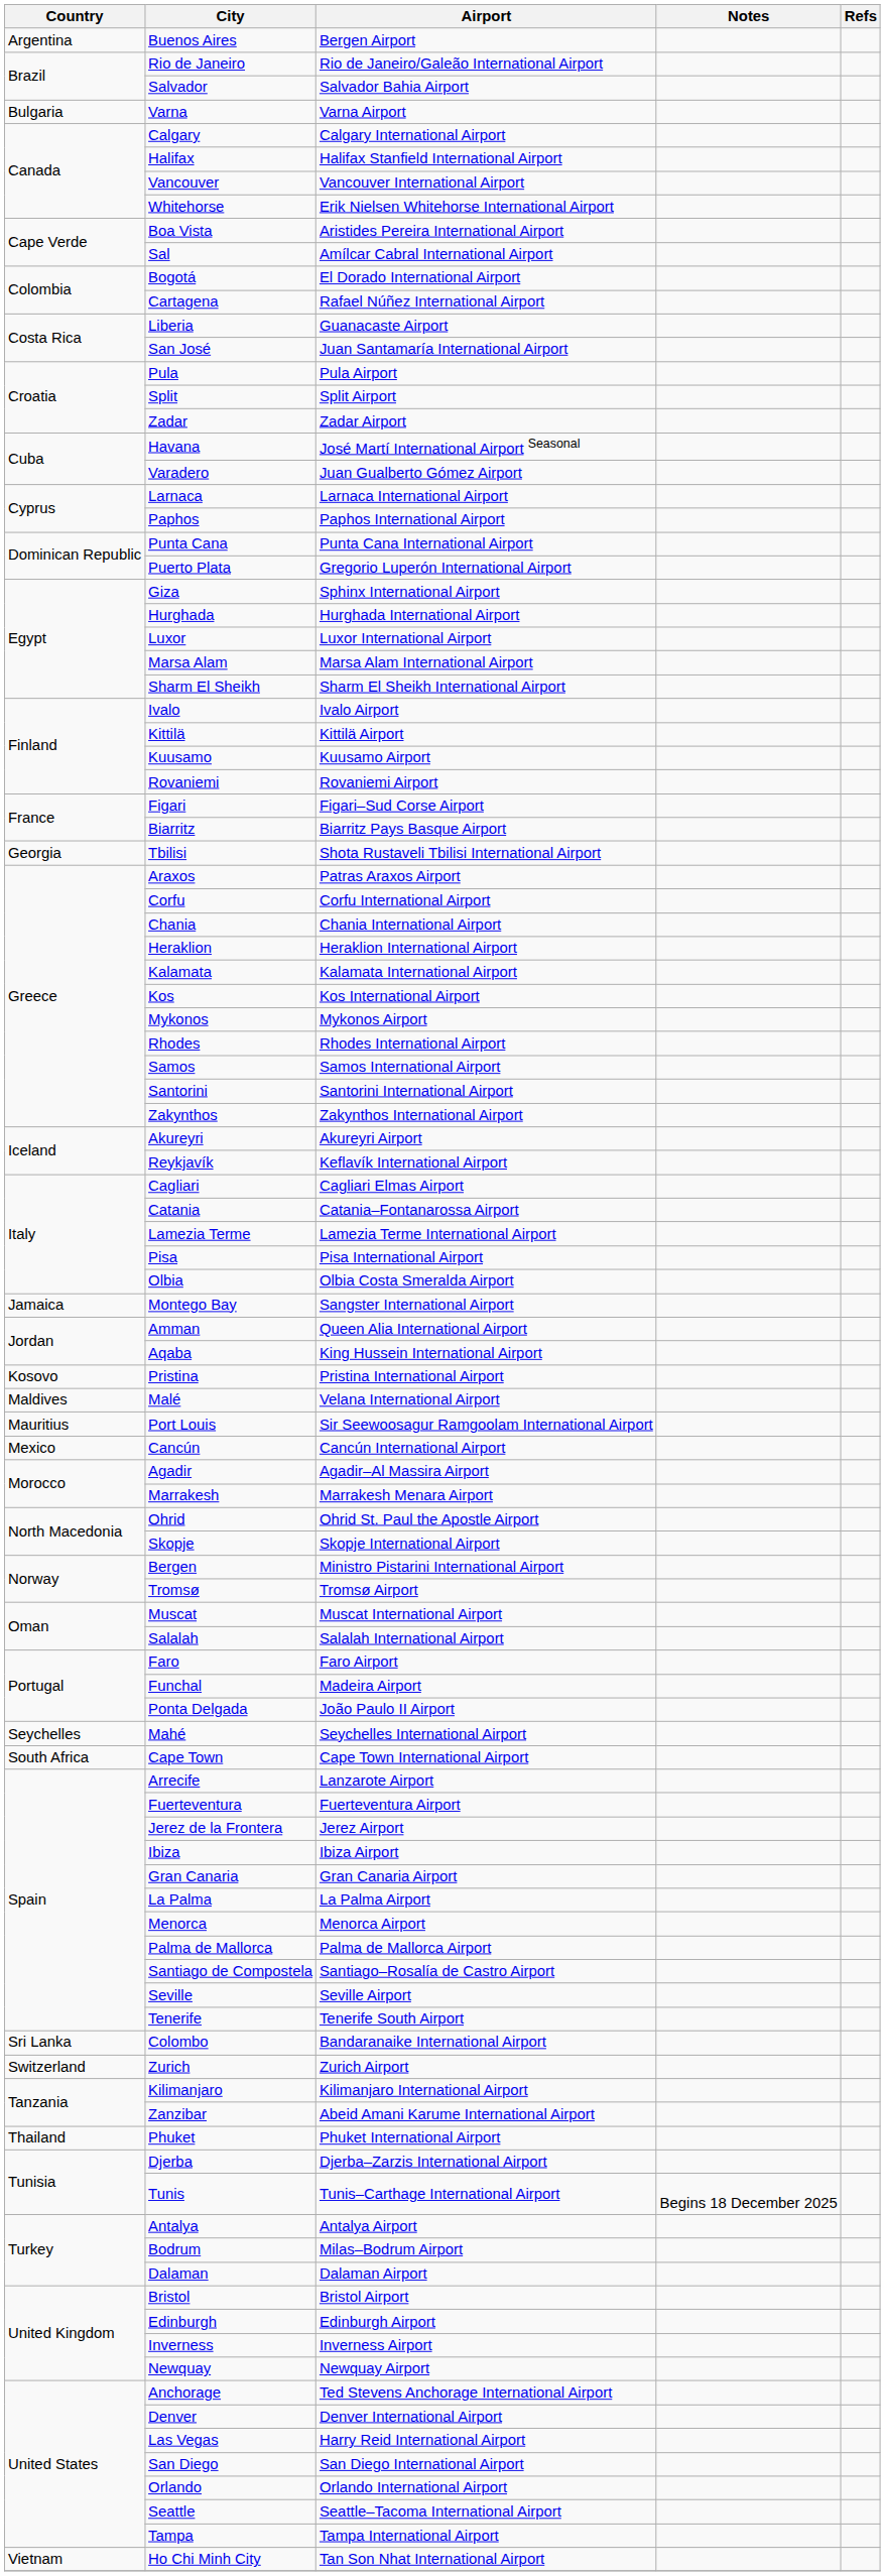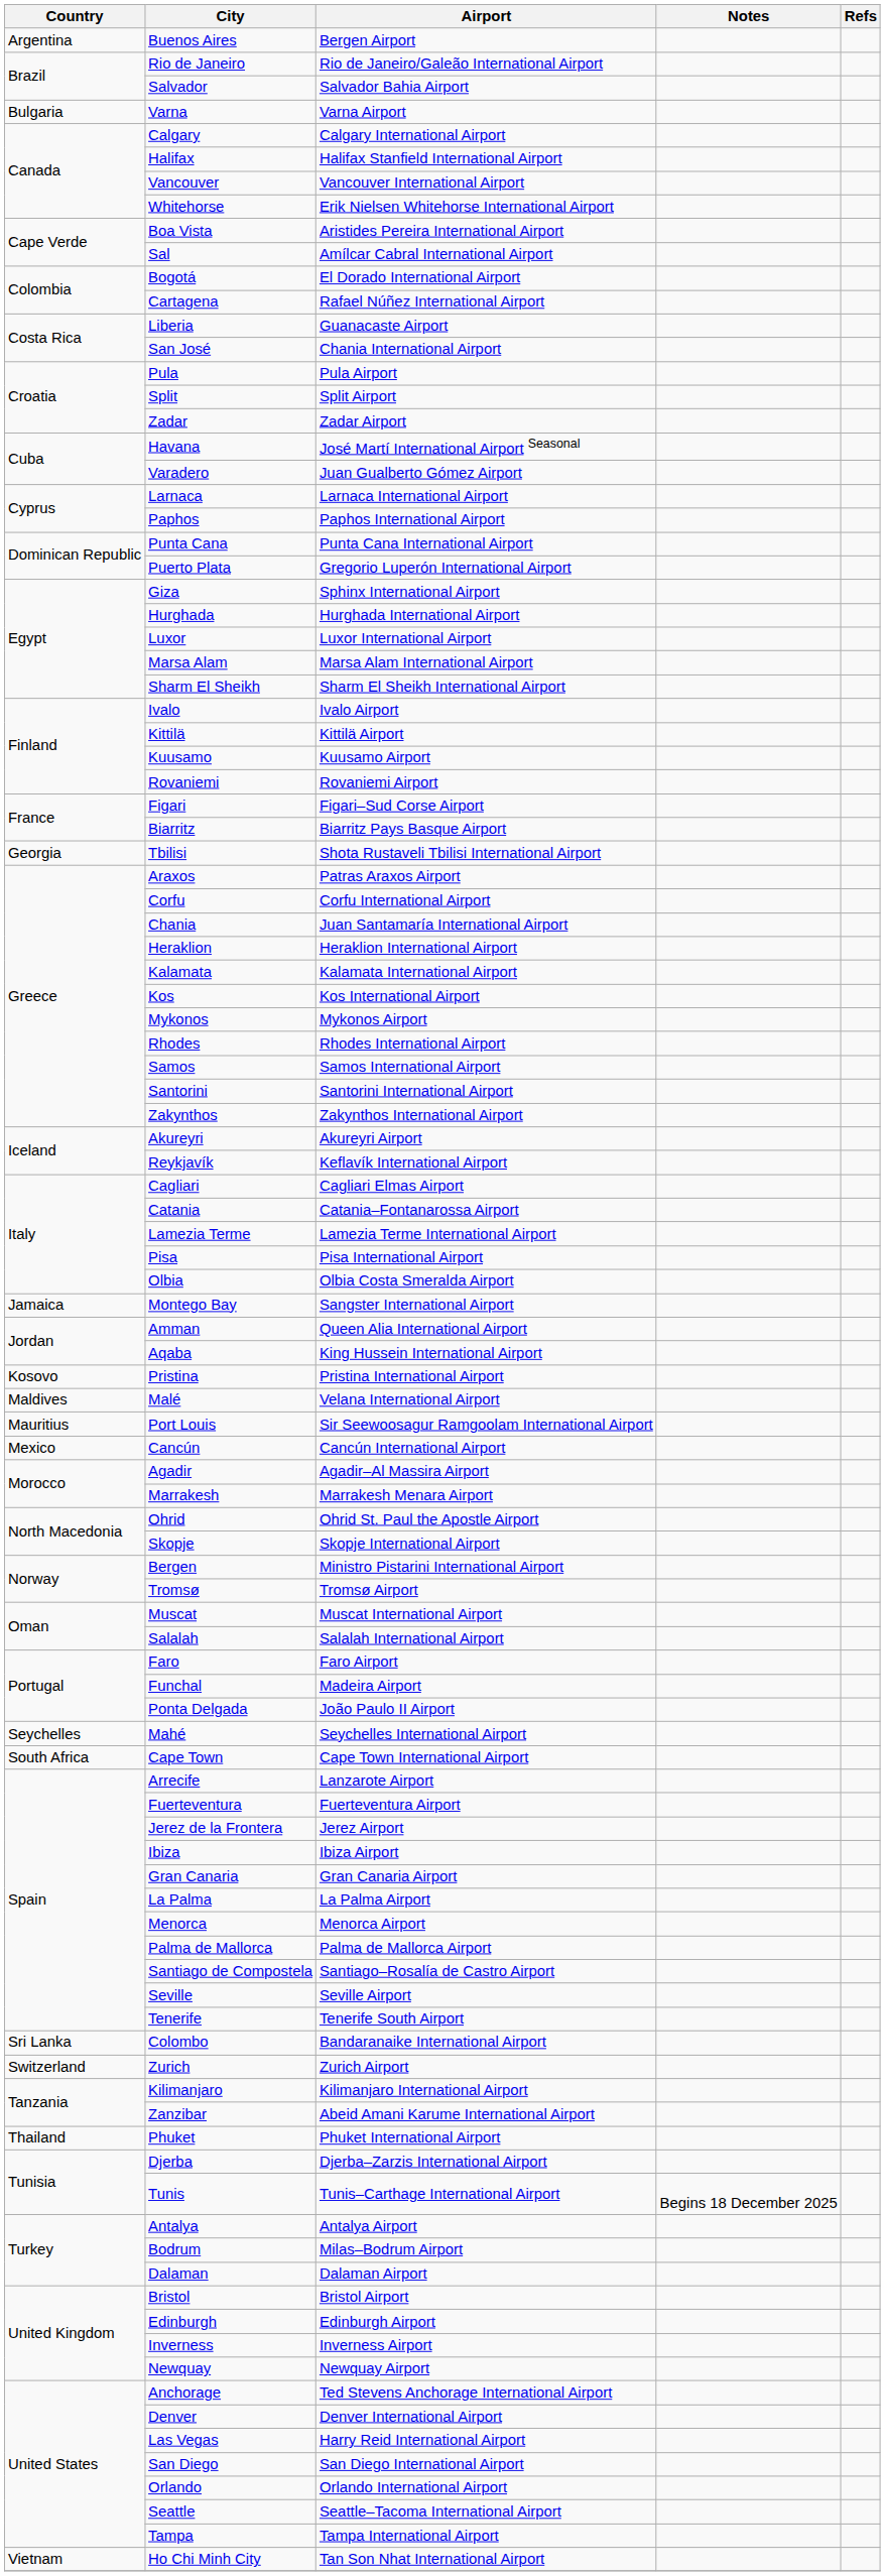San José | Airport: Juan Santamaría International Airport -> Chania International Airport
Chania | Airport: Chania International Airport -> Juan Santamaría International Airport
